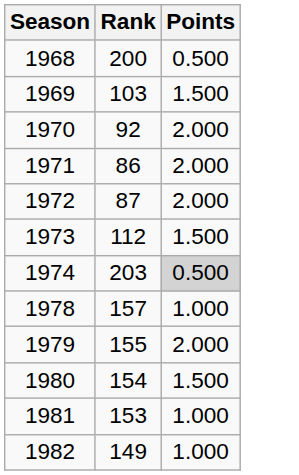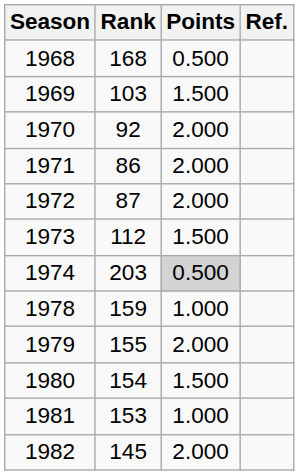+ column: Ref.
1968 | Rank: 200 -> 168
1978 | Rank: 157 -> 159
1982 | Rank: 149 -> 145
1982 | Points: 1.000 -> 2.000
